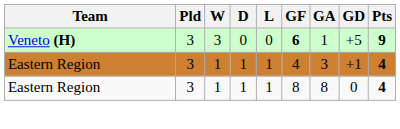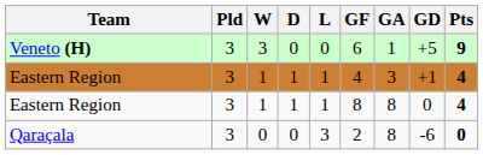Veneto (H) | GF: bold -> normal
+ row: Qaraçala | 3 | 0 | 0 | 3 | 2 | 8 | -6 | 0
